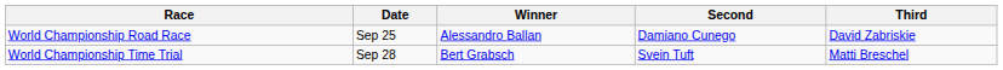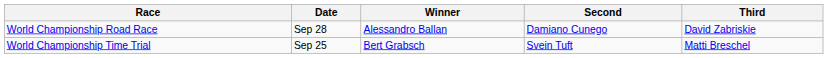World Championship Road Race | Date: Sep 25 -> Sep 28
World Championship Time Trial | Date: Sep 28 -> Sep 25
